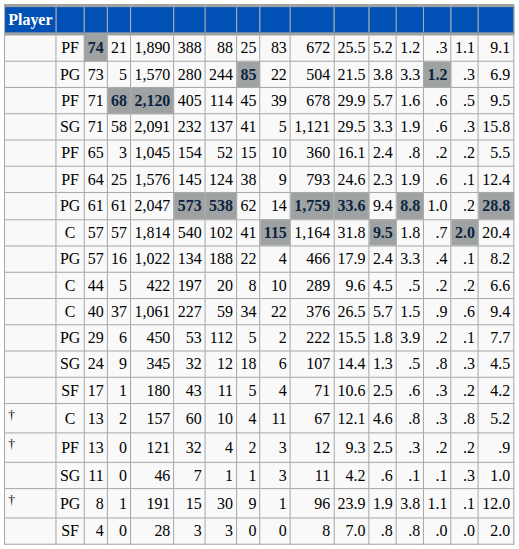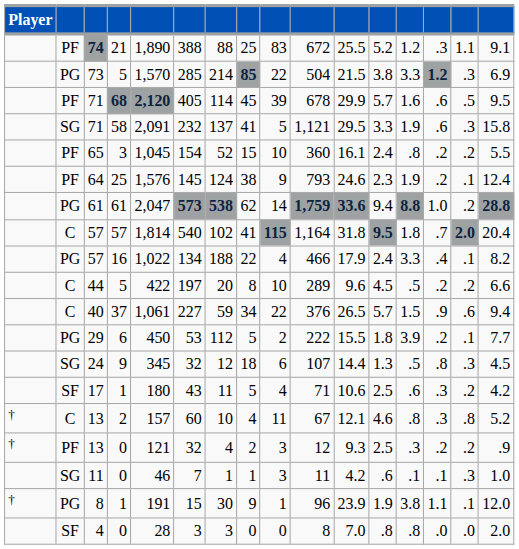73 | column 6: 280 -> 285
73 | column 7: 244 -> 214
64 | column 14: .6 -> .2
